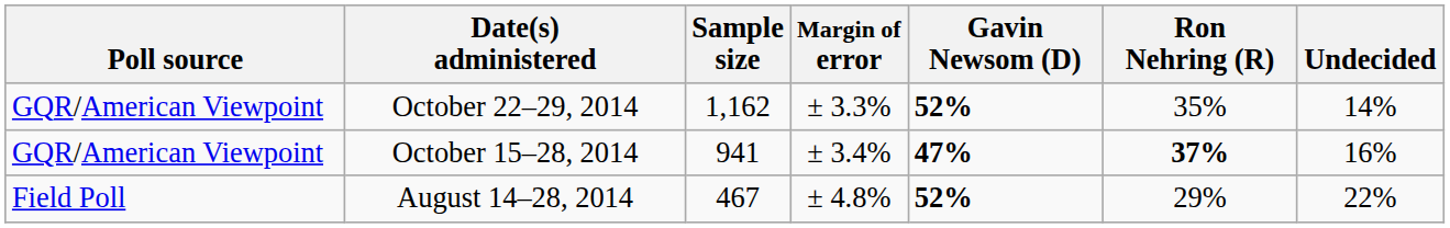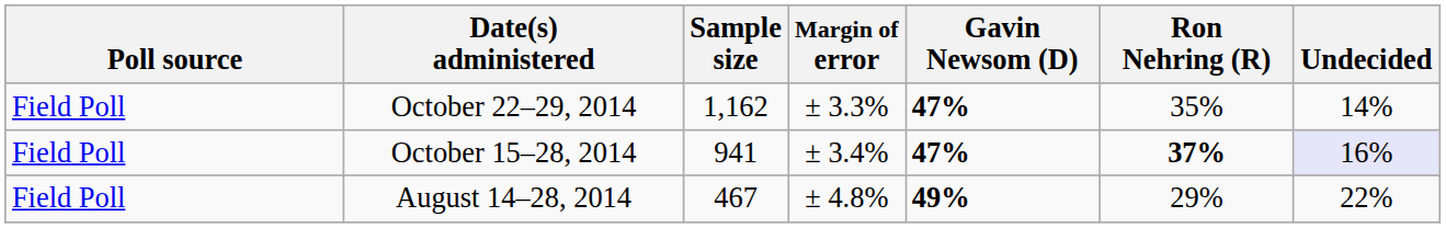October 22–29, 2014 | Poll source: GQR/American Viewpoint -> Field Poll
October 22–29, 2014 | Gavin Newsom (D): 52% -> 47%
October 15–28, 2014 | Poll source: GQR/American Viewpoint -> Field Poll
October 15–28, 2014 | Undecided: no background -> lavender background
August 14–28, 2014 | Gavin Newsom (D): 52% -> 49%
